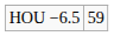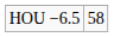HOU −6.5 | column 2: 59 -> 58
